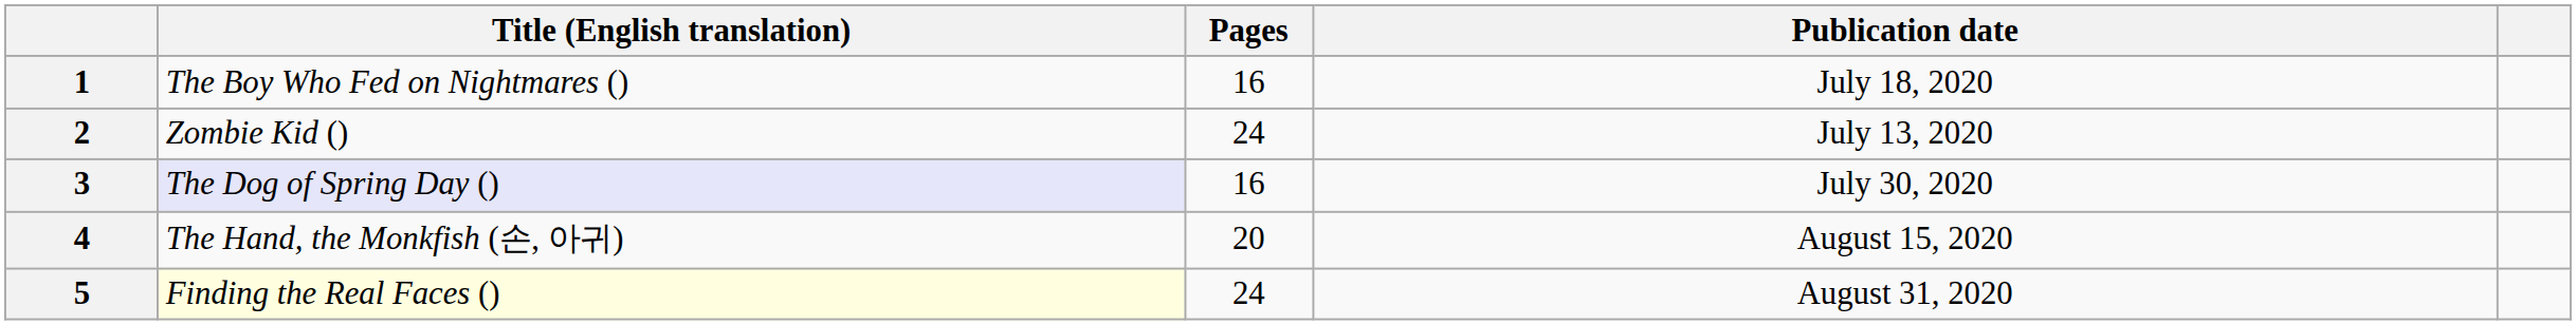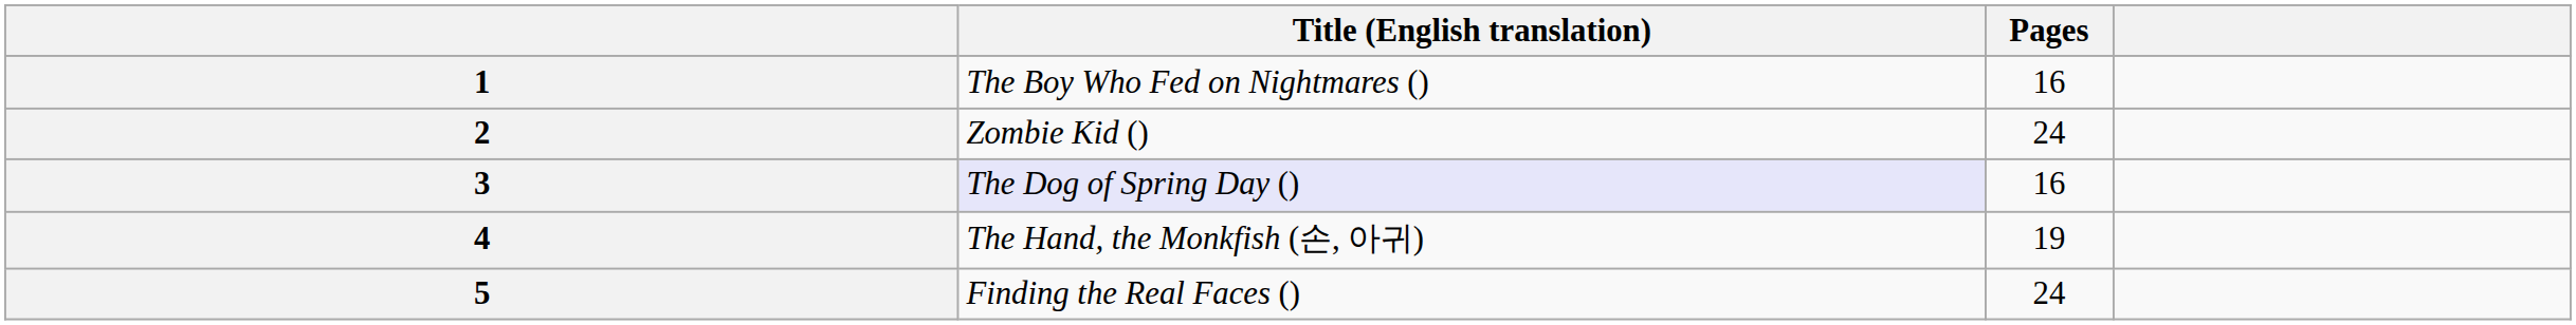- column: Publication date | July 18, 2020 | July 13, 2020 | July 30, 2020 | August 15, 2020 | August 31, 2020
4 | Pages: 20 -> 19
5 | Title (English translation): lightyellow background -> no background
